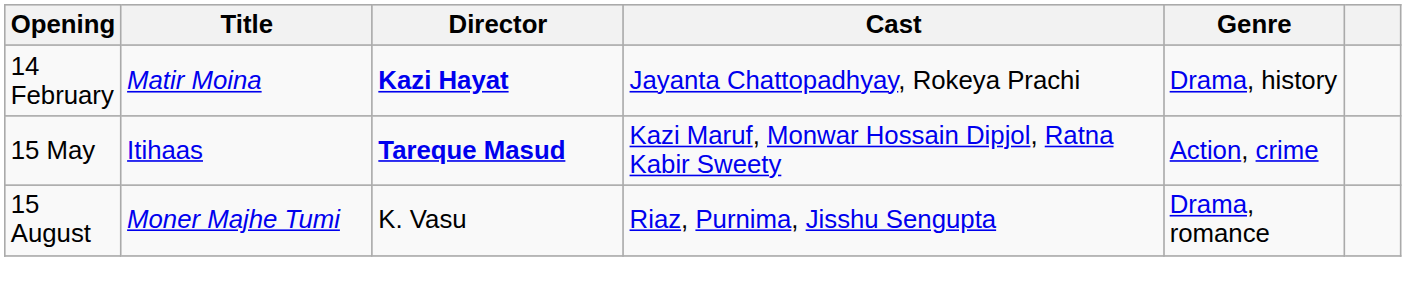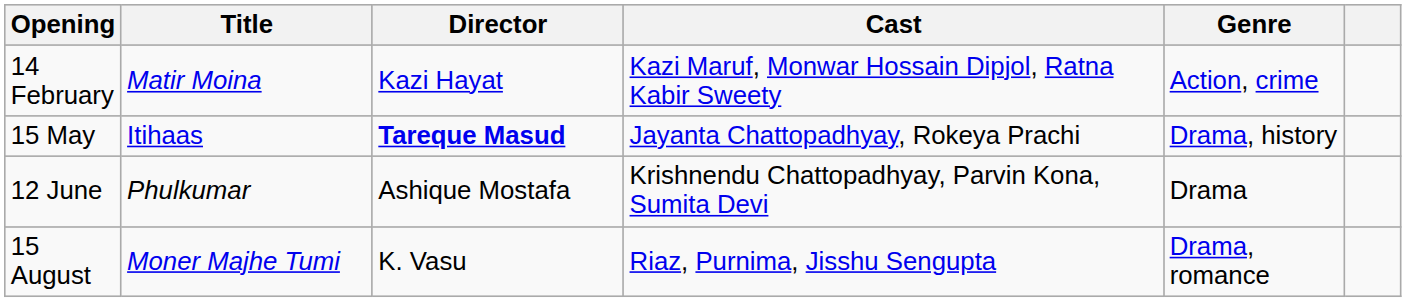14 February | Director: bold -> normal
14 February | Cast: Jayanta Chattopadhyay, Rokeya Prachi -> Kazi Maruf, Monwar Hossain Dipjol, Ratna Kabir Sweety
14 February | Genre: Drama, history -> Action, crime
15 May | Cast: Kazi Maruf, Monwar Hossain Dipjol, Ratna Kabir Sweety -> Jayanta Chattopadhyay, Rokeya Prachi
15 May | Genre: Action, crime -> Drama, history
+ row: 12 June | Phulkumar | Ashique Mostafa | Krishnendu Chattopadhyay, Parvin Kona, Sumita Devi | Drama
